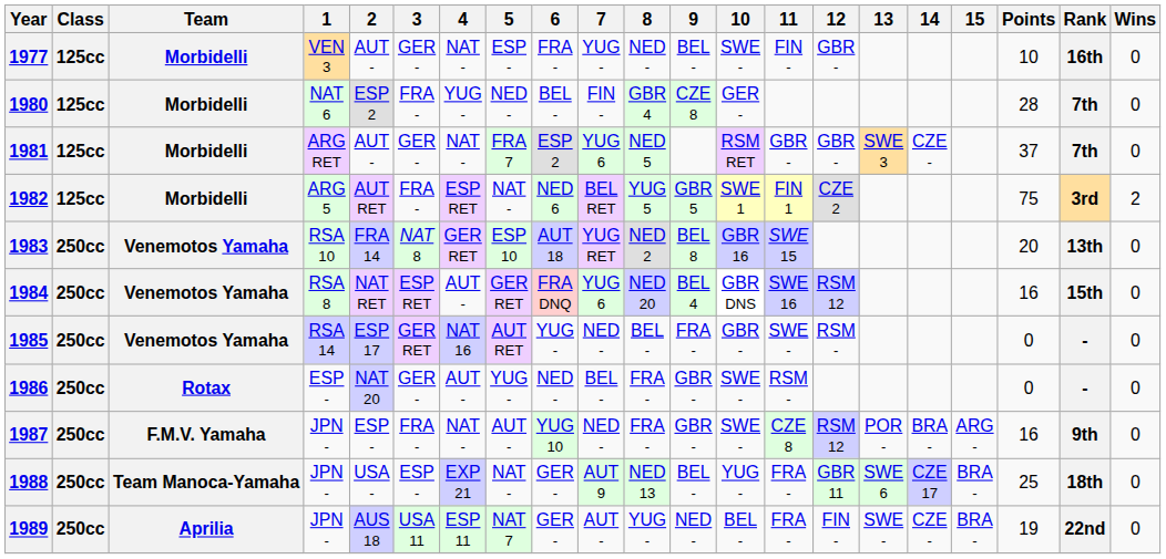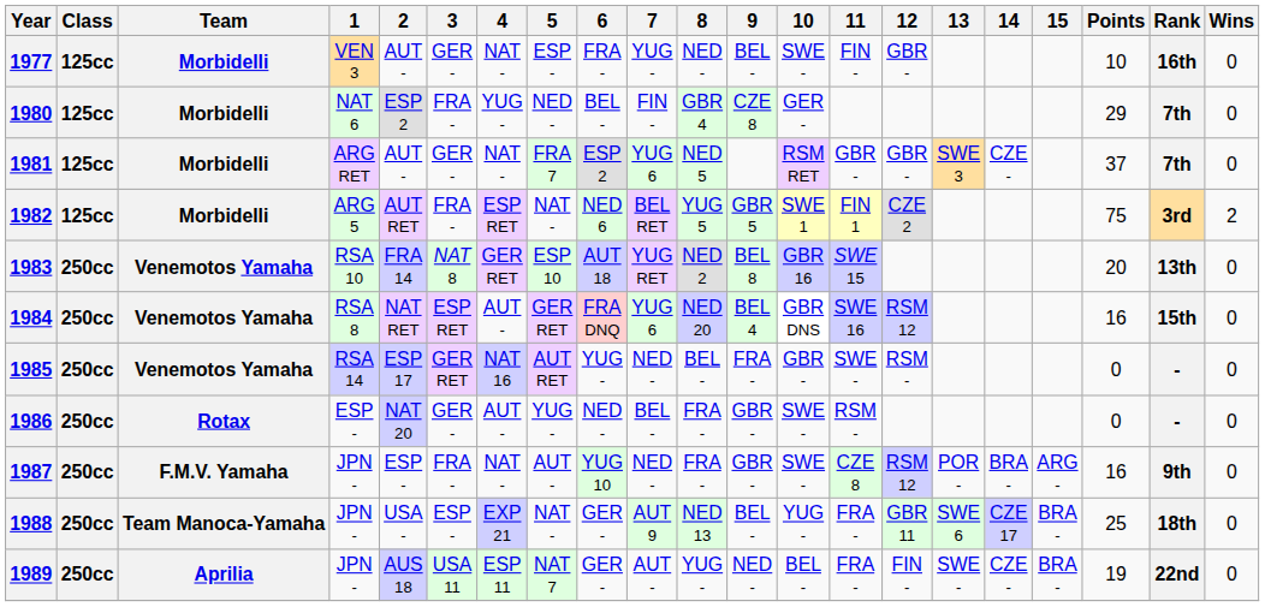1980 | Points: 28 -> 29
